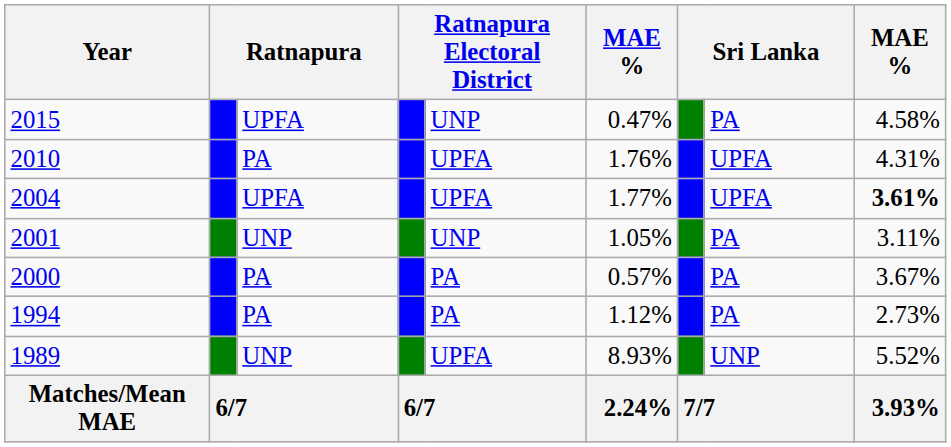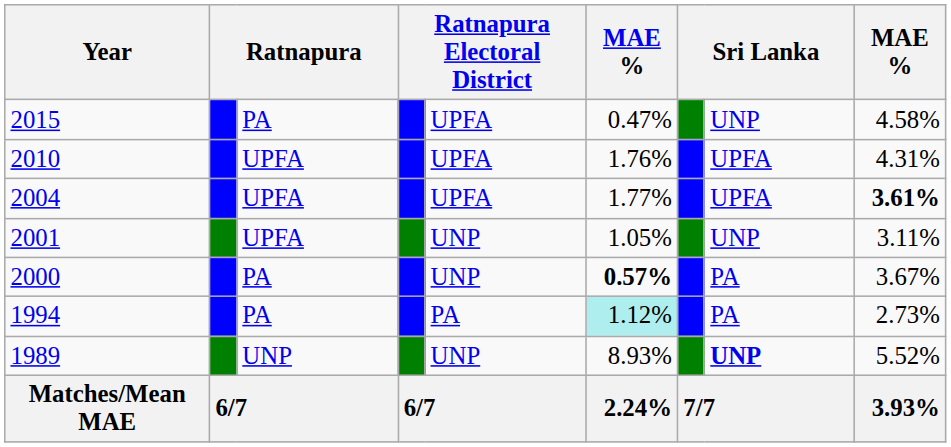2015 | column 3: UPFA -> PA
2015 | column 5: UNP -> UPFA
2015 | column 8: PA -> UNP
2010 | column 3: PA -> UPFA
2001 | column 3: UNP -> UPFA
2001 | column 8: PA -> UNP
2000 | column 5: PA -> UNP
2000 | column 6: normal -> bold
1994 | column 6: no background -> paleturquoise background
1989 | column 5: UPFA -> UNP
1989 | column 8: normal -> bold
